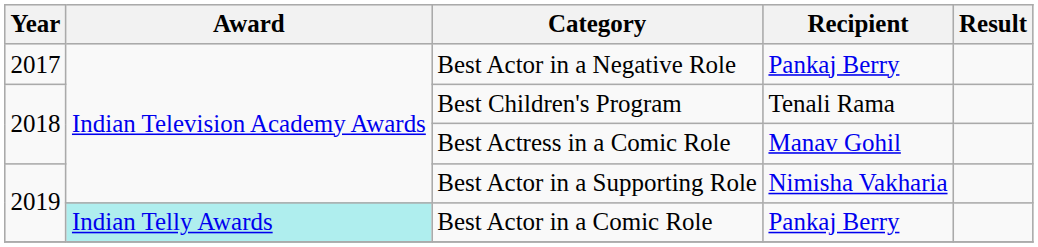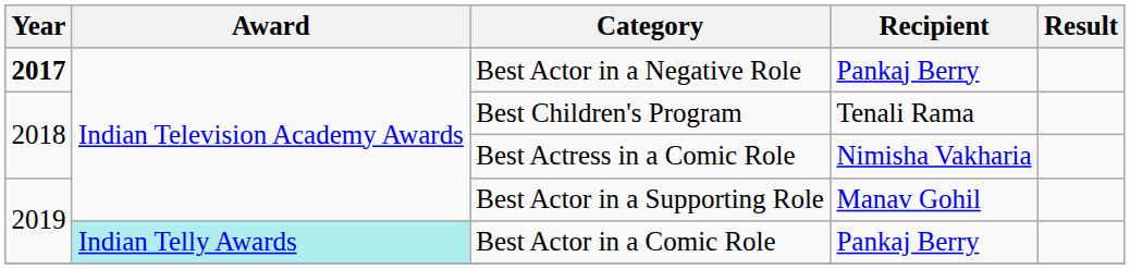Best Actor in a Negative Role | Year: normal -> bold
Best Actress in a Comic Role | Recipient: Manav Gohil -> Nimisha Vakharia
Best Actor in a Supporting Role | Recipient: Nimisha Vakharia -> Manav Gohil
